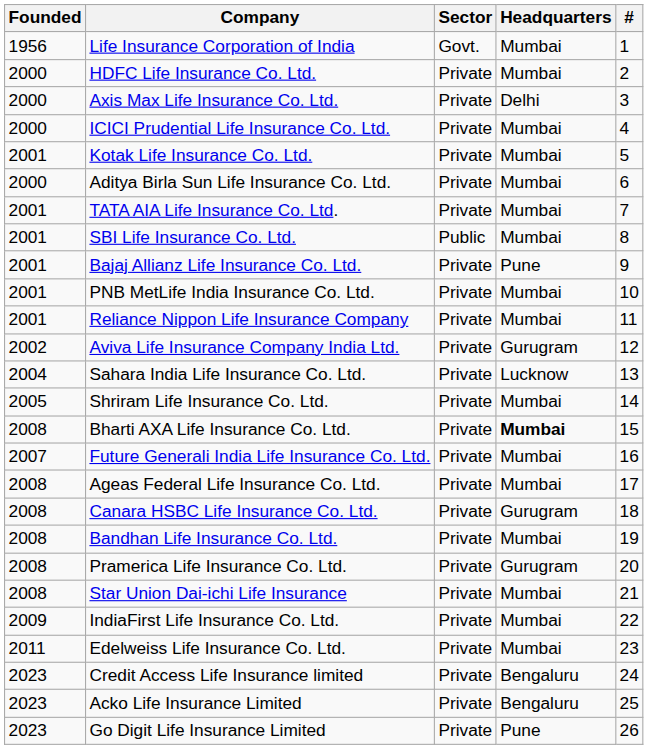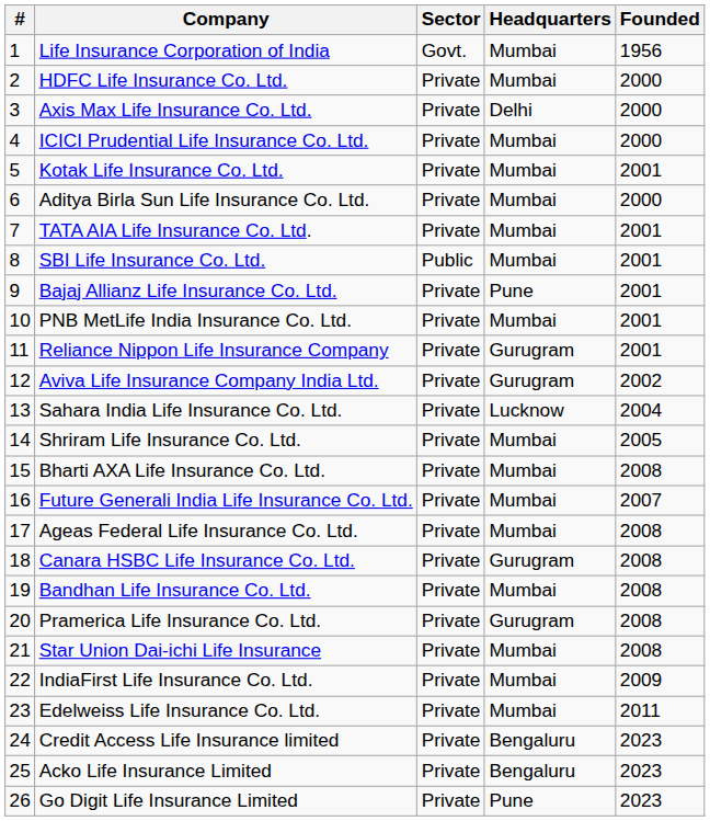columns swapped: # <-> Founded
Reliance Nippon Life Insurance Company | Headquarters: Mumbai -> Gurugram
Bharti AXA Life Insurance Co. Ltd. | Headquarters: bold -> normal
